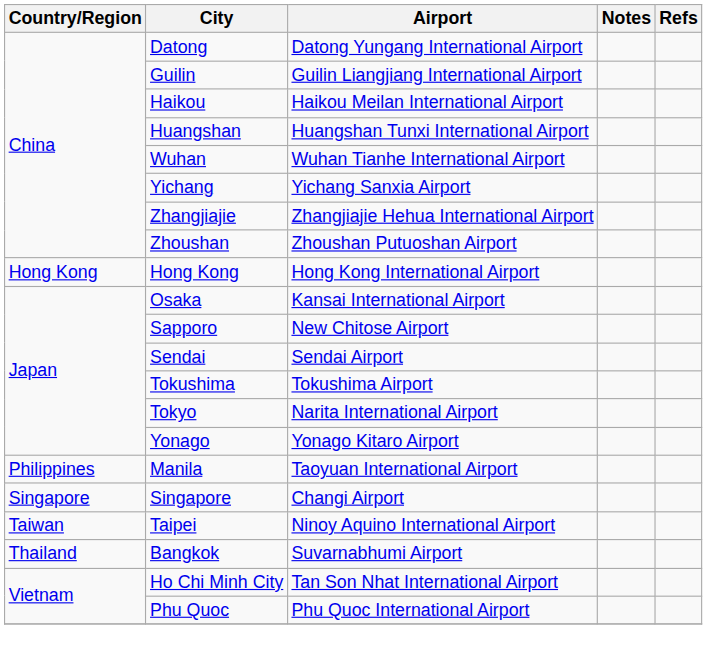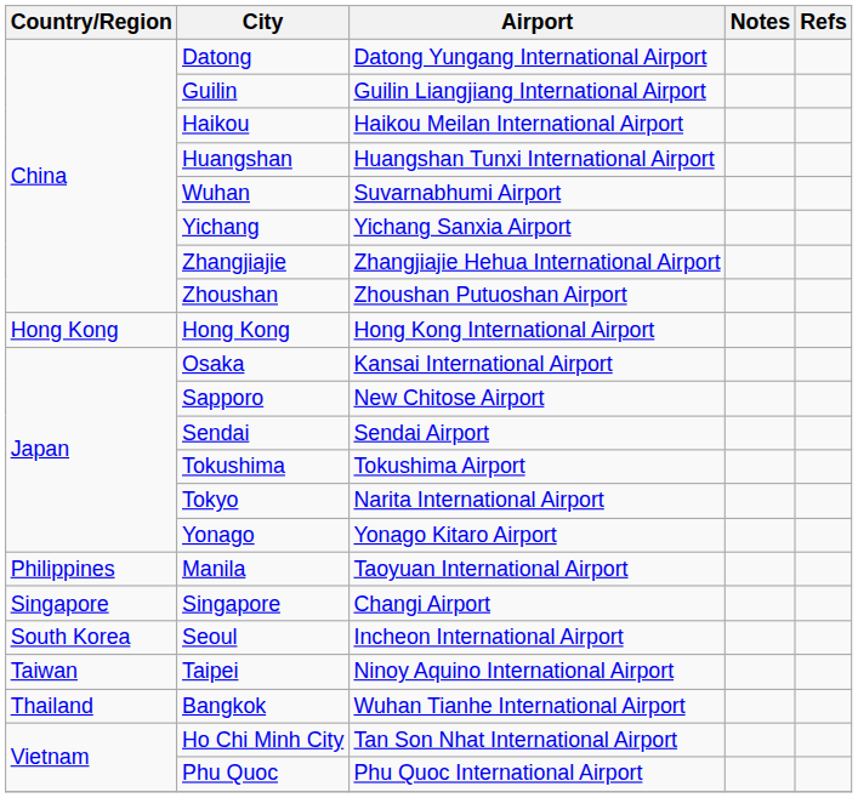Wuhan | Airport: Wuhan Tianhe International Airport -> Suvarnabhumi Airport
+ row: South Korea | Seoul | Incheon International Airport
Bangkok | Airport: Suvarnabhumi Airport -> Wuhan Tianhe International Airport
